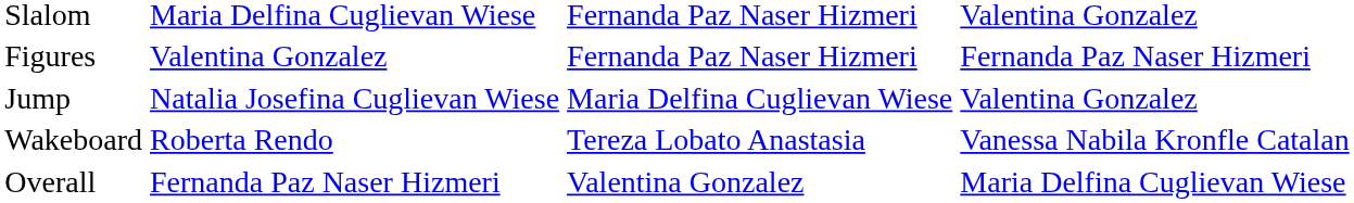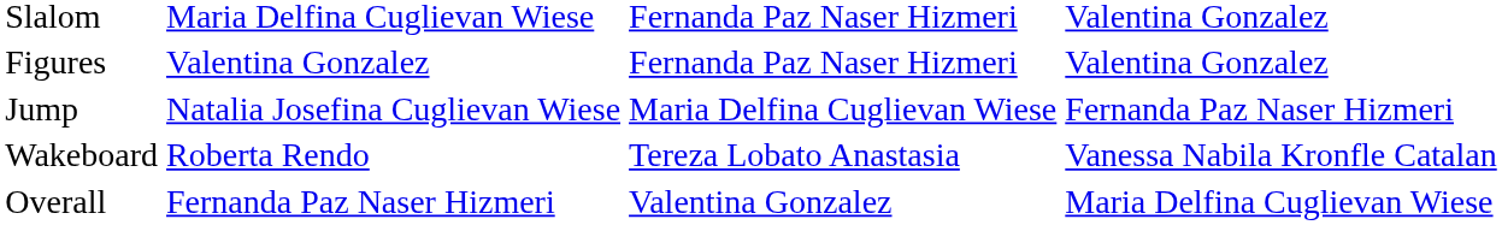Figures | column 4: Fernanda Paz Naser Hizmeri -> Valentina Gonzalez
Jump | column 4: Valentina Gonzalez -> Fernanda Paz Naser Hizmeri
